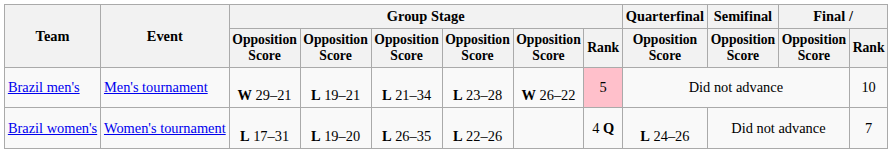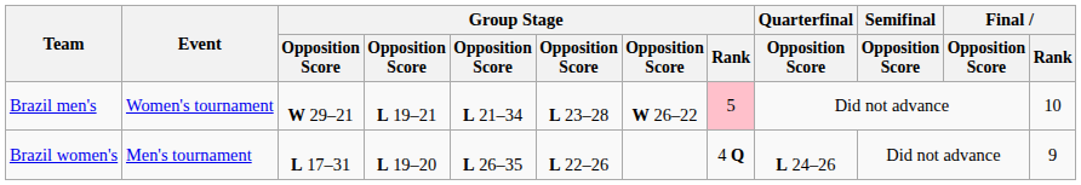Brazil men's | Event: Men's tournament -> Women's tournament
Brazil women's | Event: Women's tournament -> Men's tournament
Brazil women's | Final / Rank: 7 -> 9
